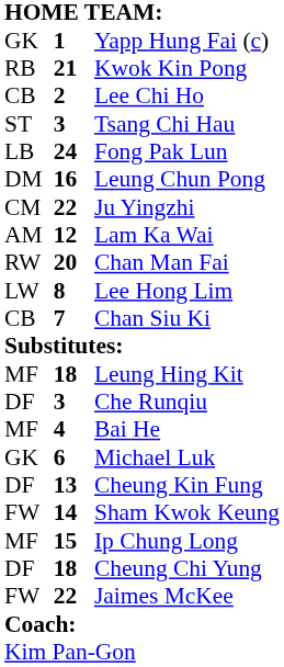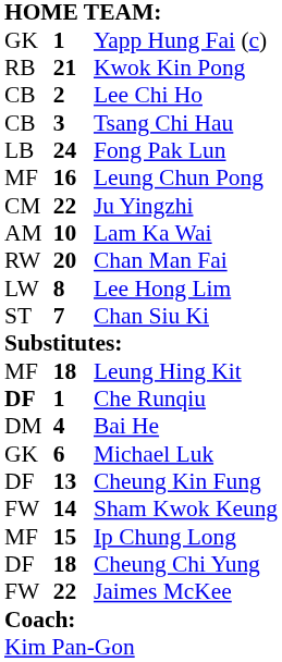Tsang Chi Hau | column 1: ST -> CB
Leung Chun Pong | column 1: DM -> MF
Lam Ka Wai | column 2: 12 -> 10
Chan Siu Ki | column 1: CB -> ST
Che Runqiu | column 1: normal -> bold
Che Runqiu | column 2: 3 -> 1
Bai He | column 1: MF -> DM
